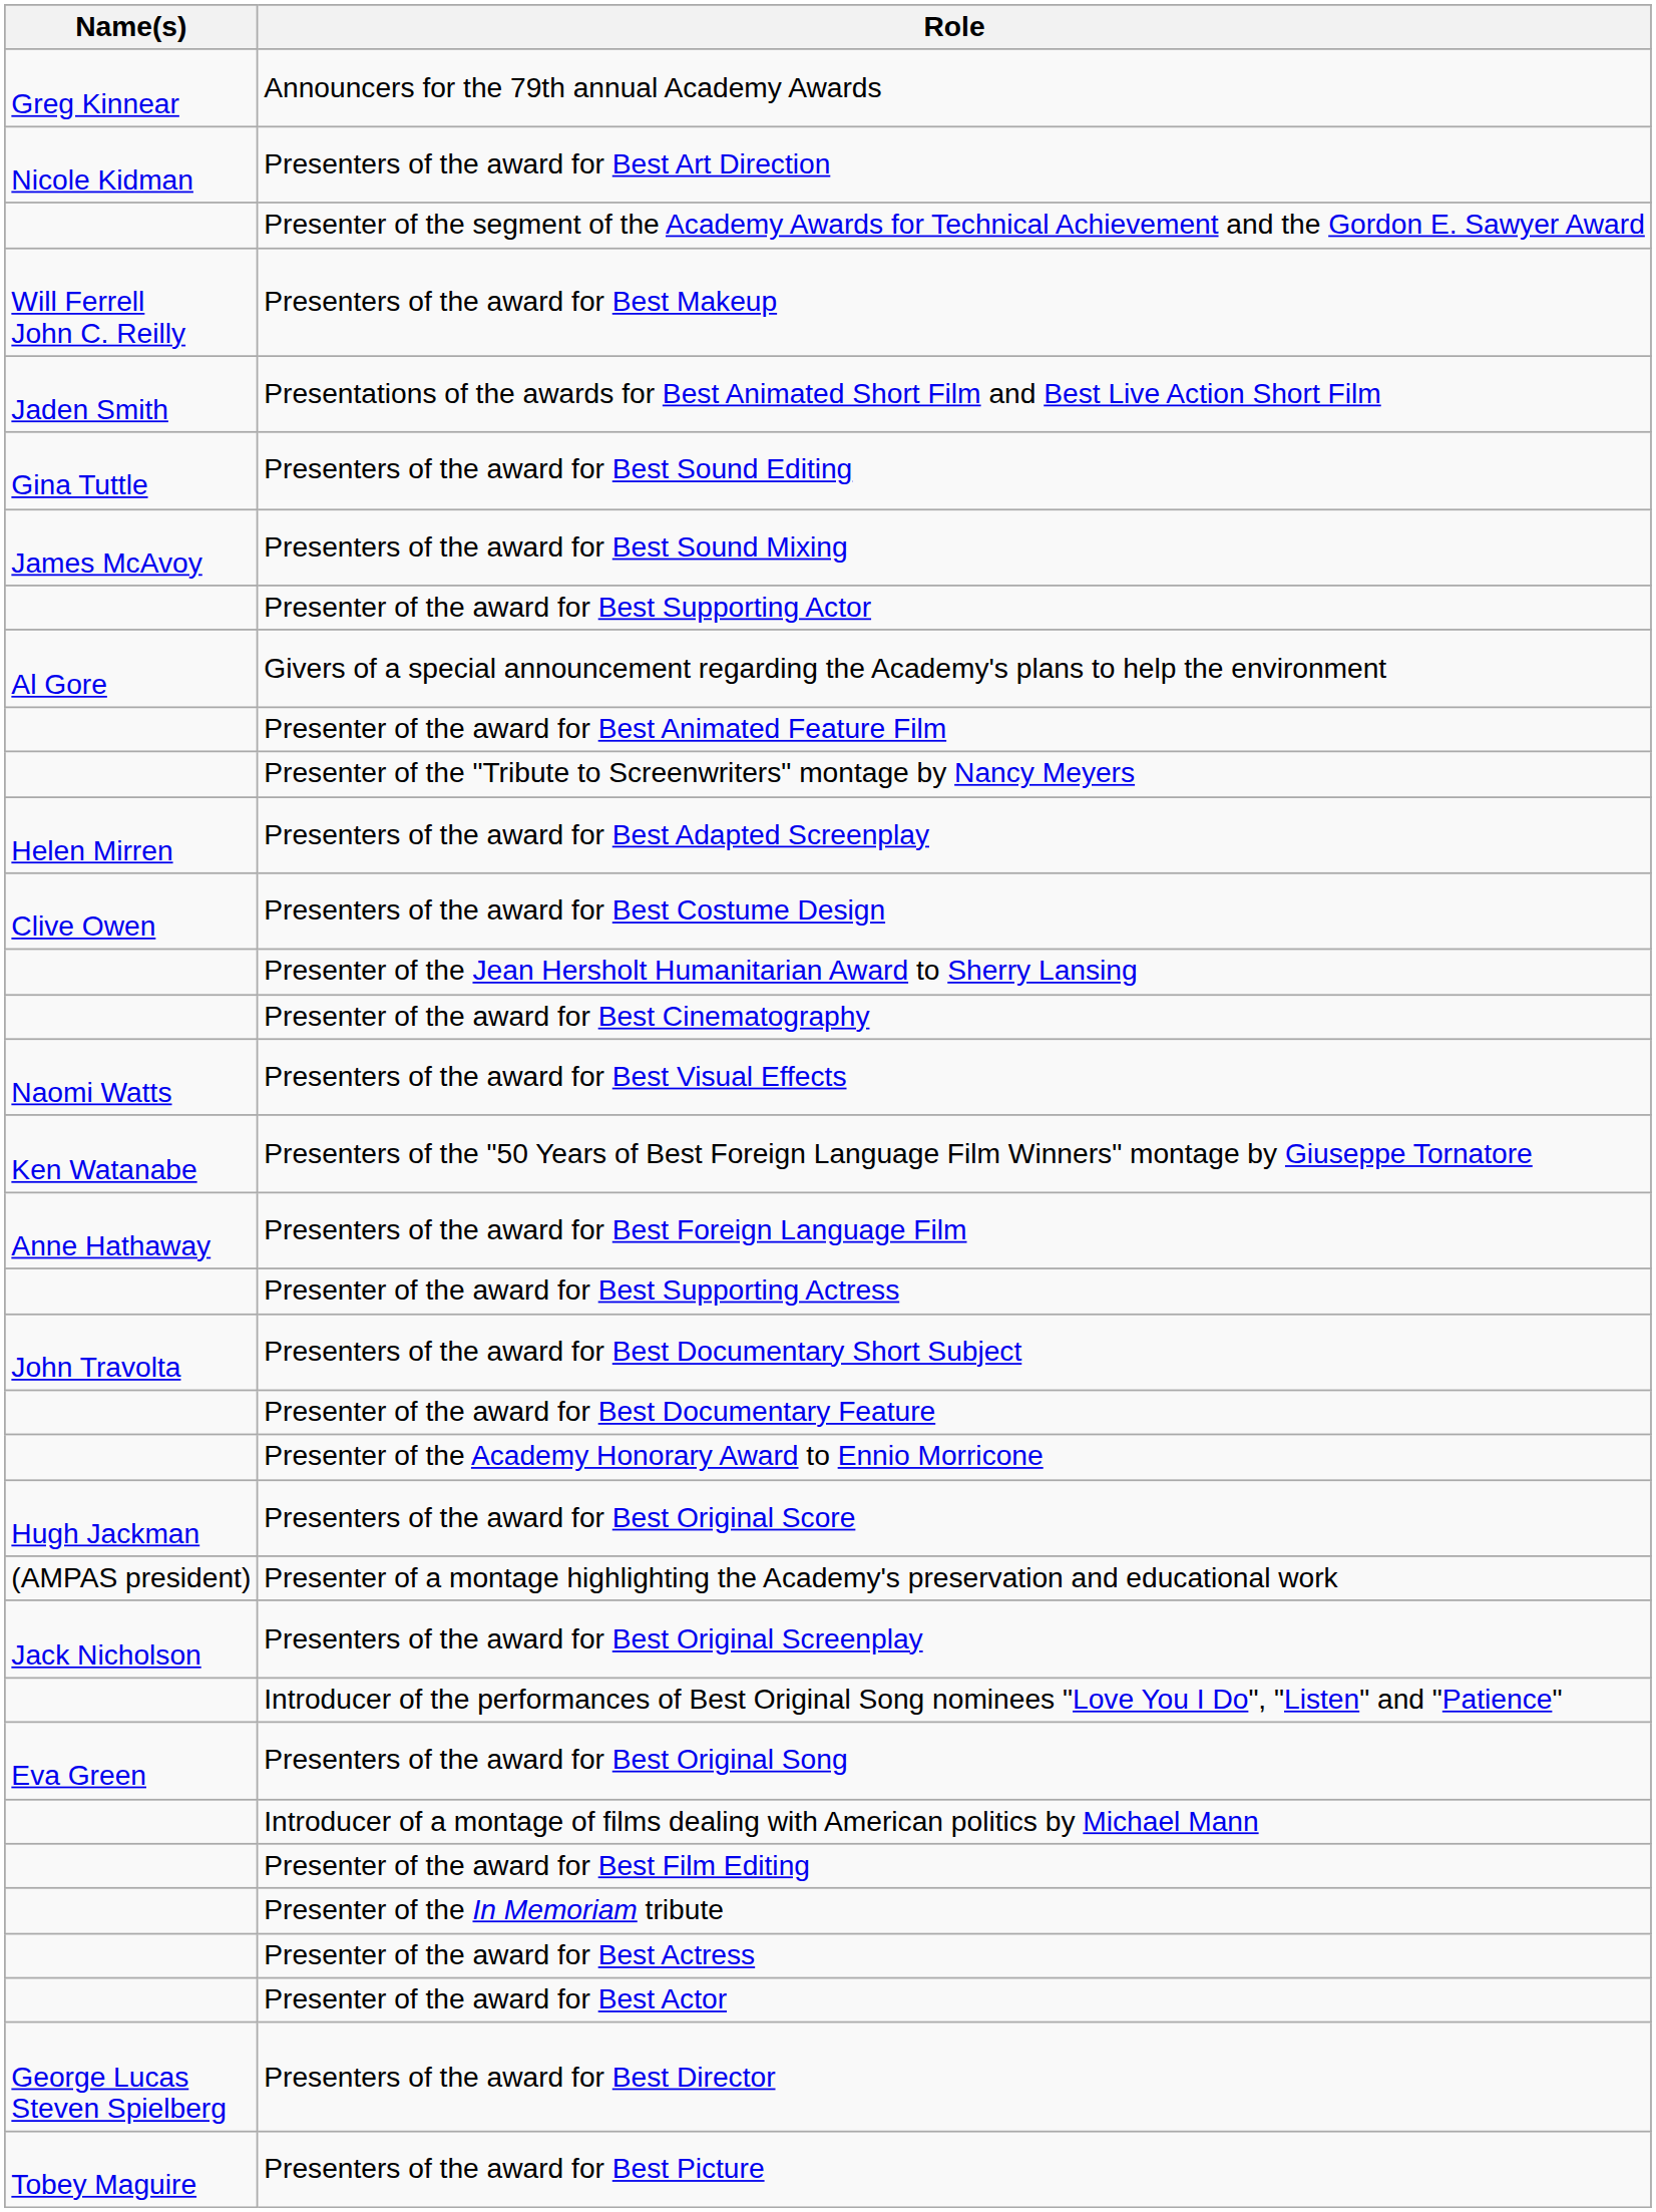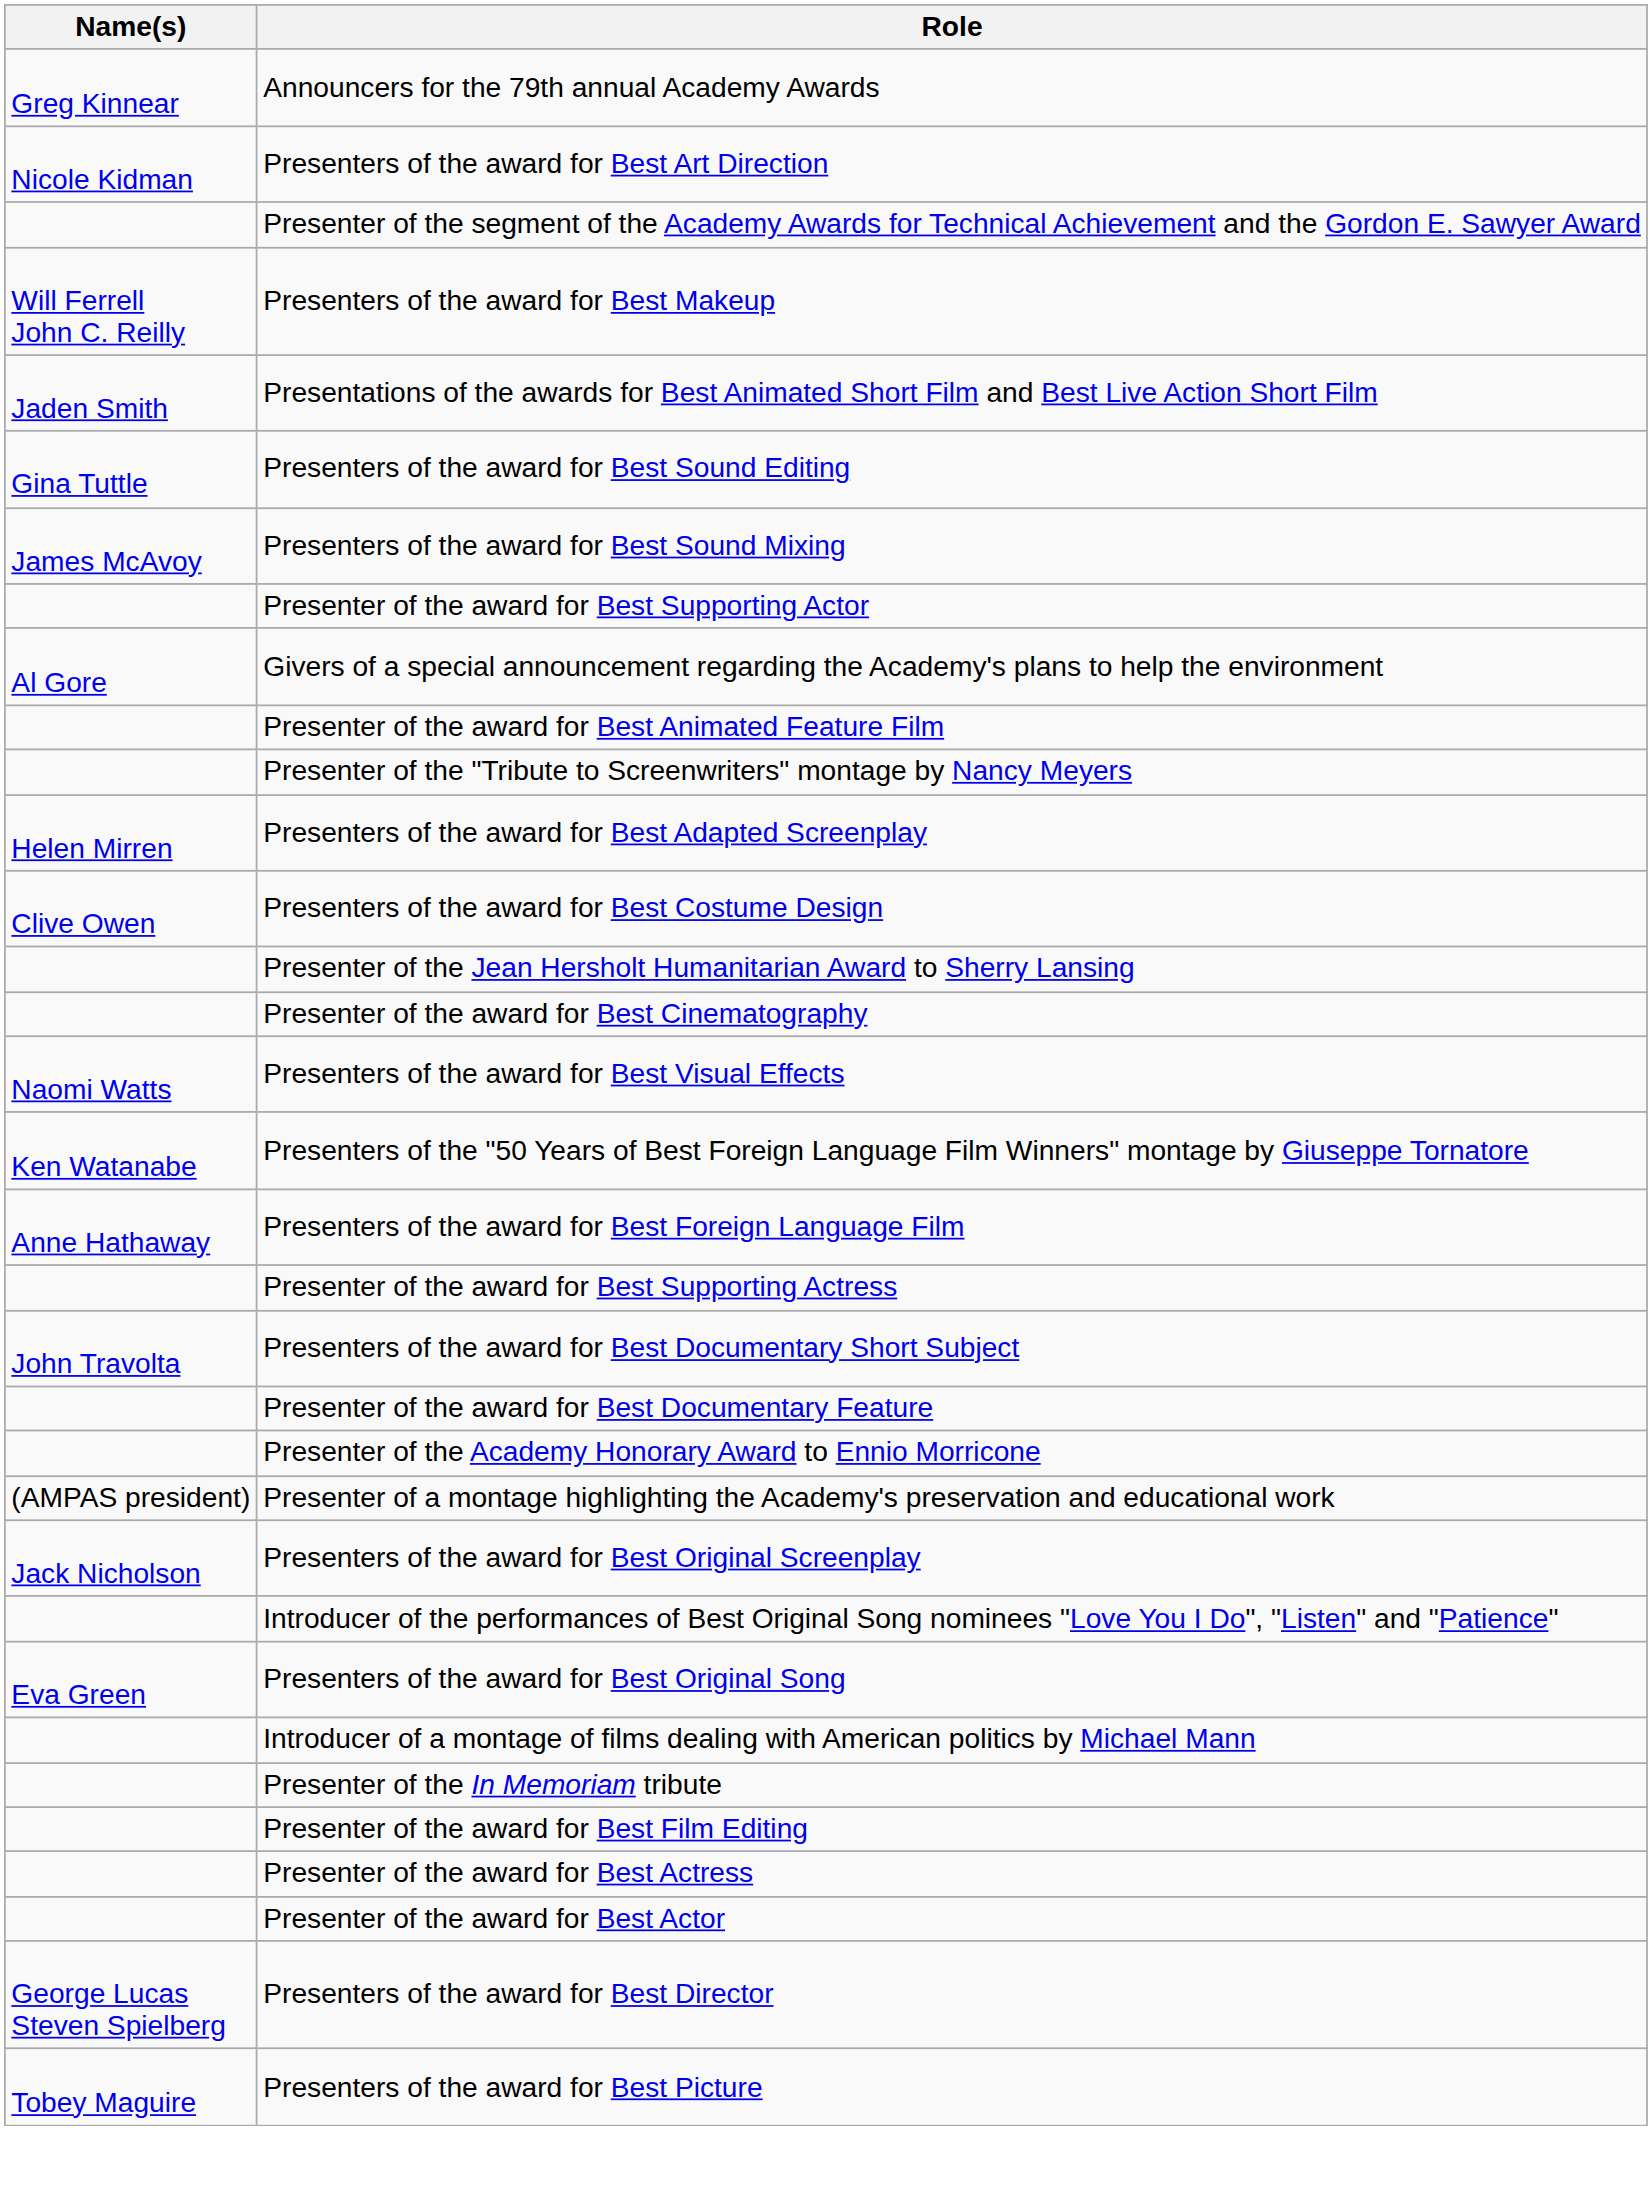- row: Hugh Jackman | Presenters of the award for Best Original Score
rows swapped: Presenter of the award for Best Film Editing <-> Presenter of the In Memoriam tribute
